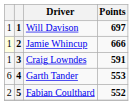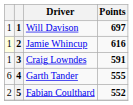Jamie Whincup | Points: 666 -> 616
Garth Tander | Points: 553 -> 555
